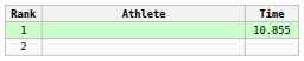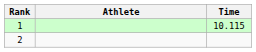1 | Time: 10.855 -> 10.115
